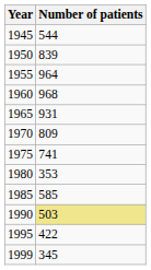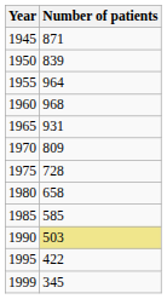1945 | Number of patients: 544 -> 871
1975 | Number of patients: 741 -> 728
1980 | Number of patients: 353 -> 658
